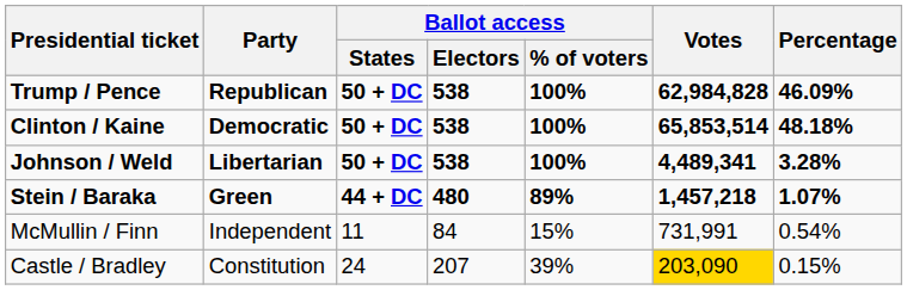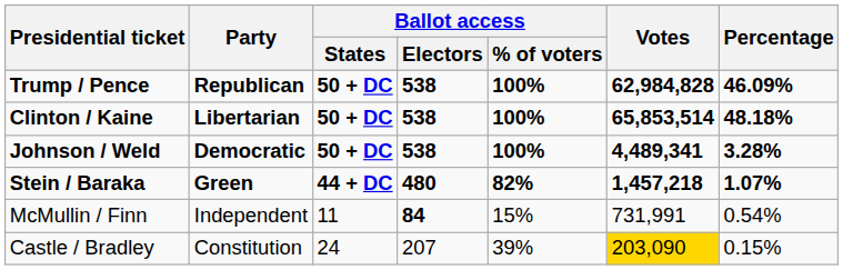Clinton / Kaine | Party: Democratic -> Libertarian
Johnson / Weld | Party: Libertarian -> Democratic
Stein / Baraka | Ballot access / % of voters: 89% -> 82%
McMullin / Finn | Ballot access / Electors: normal -> bold
